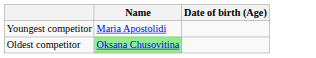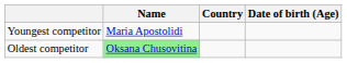+ column: Country
